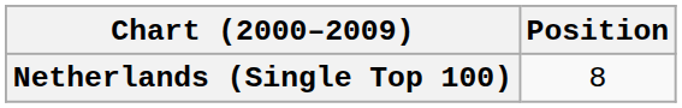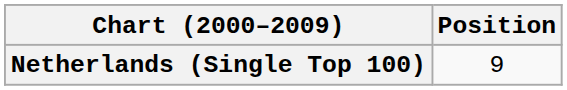Netherlands (Single Top 100) | Position: 8 -> 9
